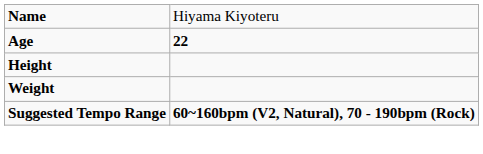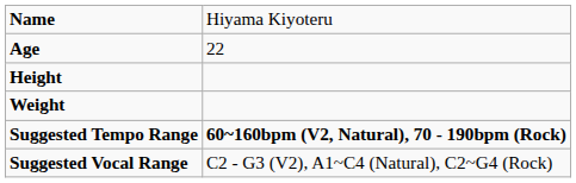Age | column 2: bold -> normal
+ row: Suggested Vocal Range | C2 - G3 (V2), A1~C4 (Natural), C2~G4 (Rock)
